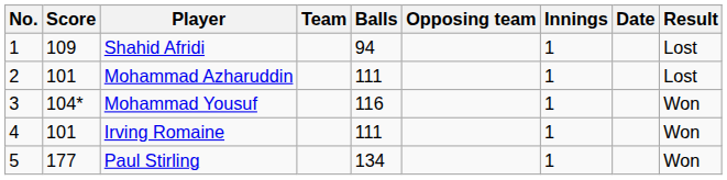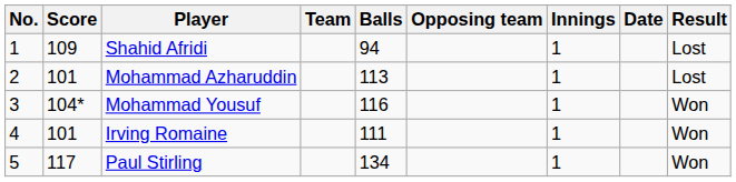Mohammad Azharuddin | Balls: 111 -> 113
Paul Stirling | Score: 177 -> 117
